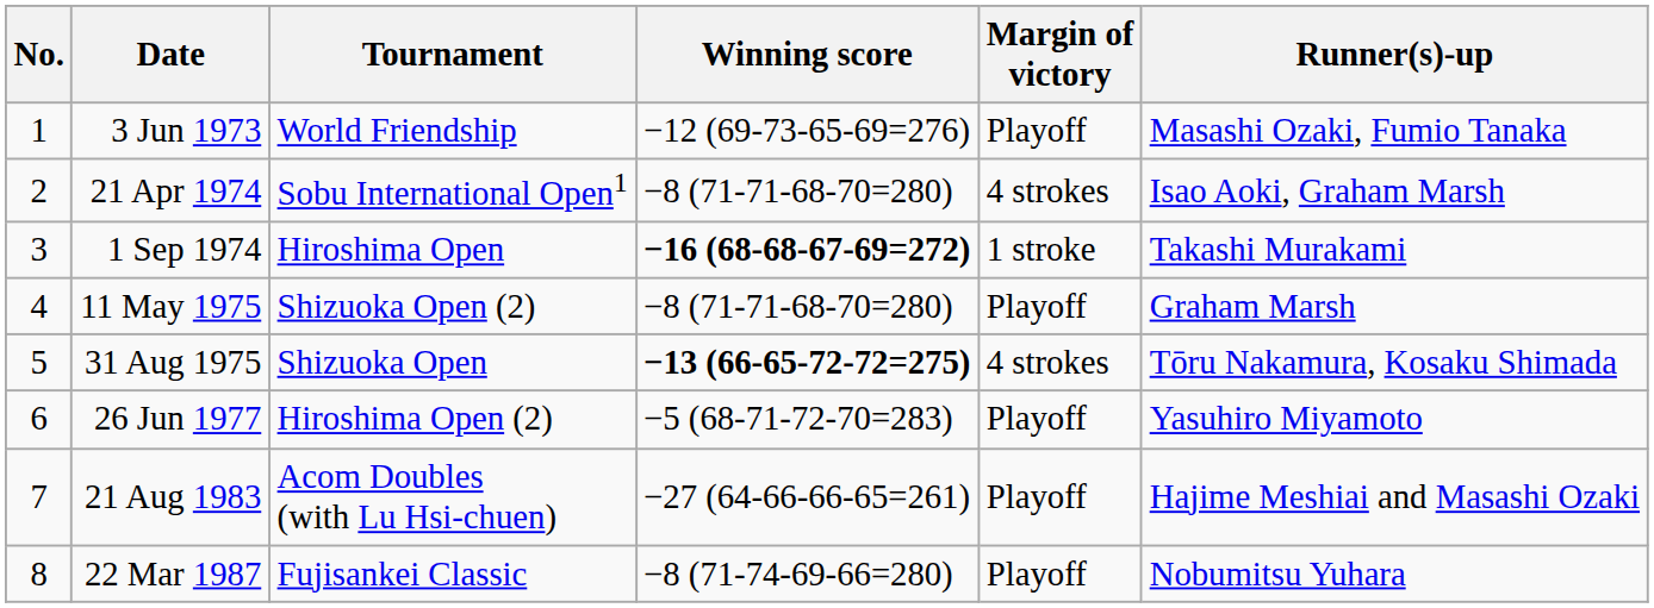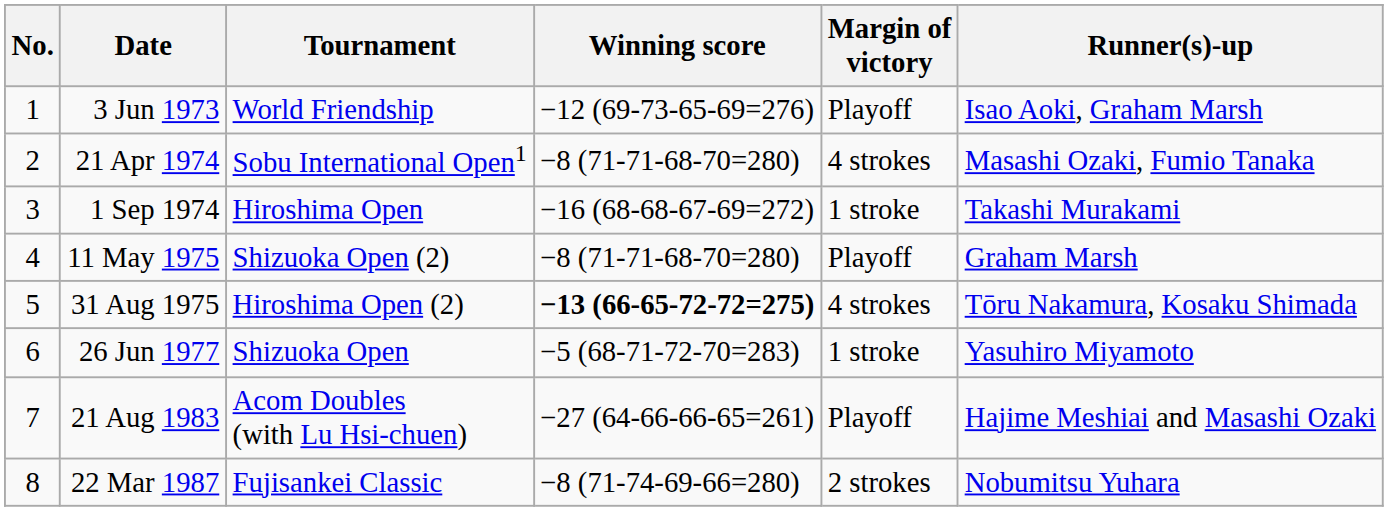3 Jun 1973 | Runner(s)-up: Masashi Ozaki, Fumio Tanaka -> Isao Aoki, Graham Marsh
21 Apr 1974 | Runner(s)-up: Isao Aoki, Graham Marsh -> Masashi Ozaki, Fumio Tanaka
1 Sep 1974 | Winning score: bold -> normal
31 Aug 1975 | Tournament: Shizuoka Open -> Hiroshima Open (2)
26 Jun 1977 | Tournament: Hiroshima Open (2) -> Shizuoka Open
26 Jun 1977 | Margin of victory: Playoff -> 1 stroke
22 Mar 1987 | Margin of victory: Playoff -> 2 strokes
